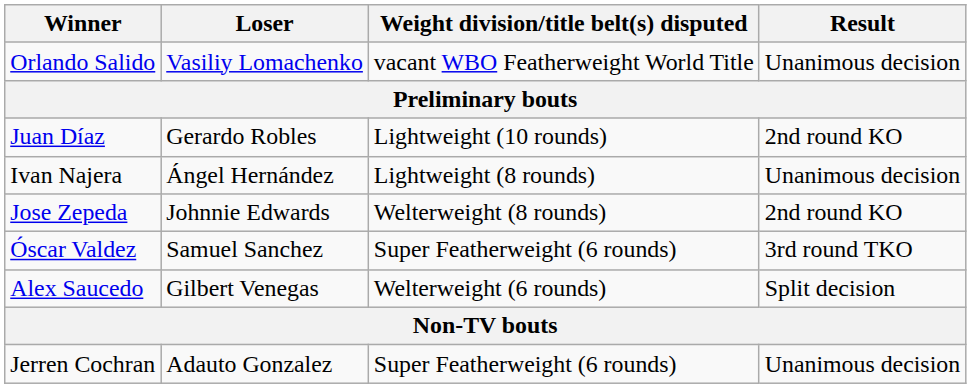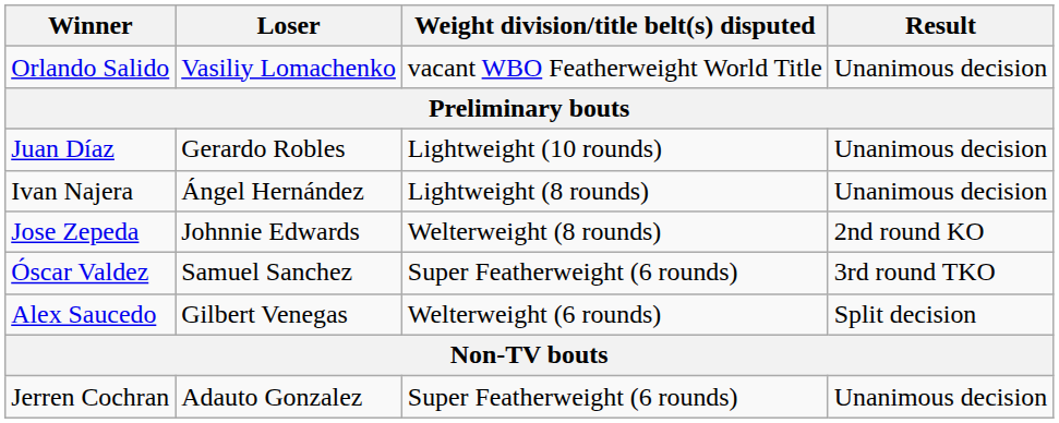Juan Díaz | Result: 2nd round KO -> Unanimous decision
